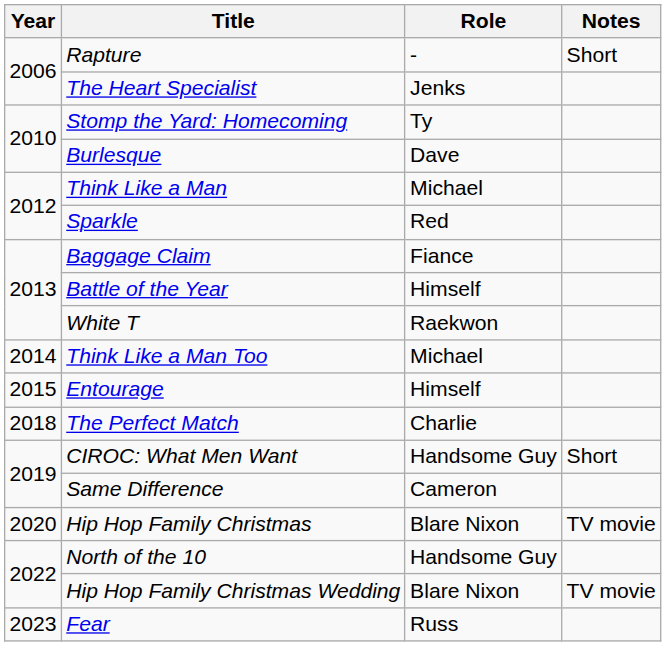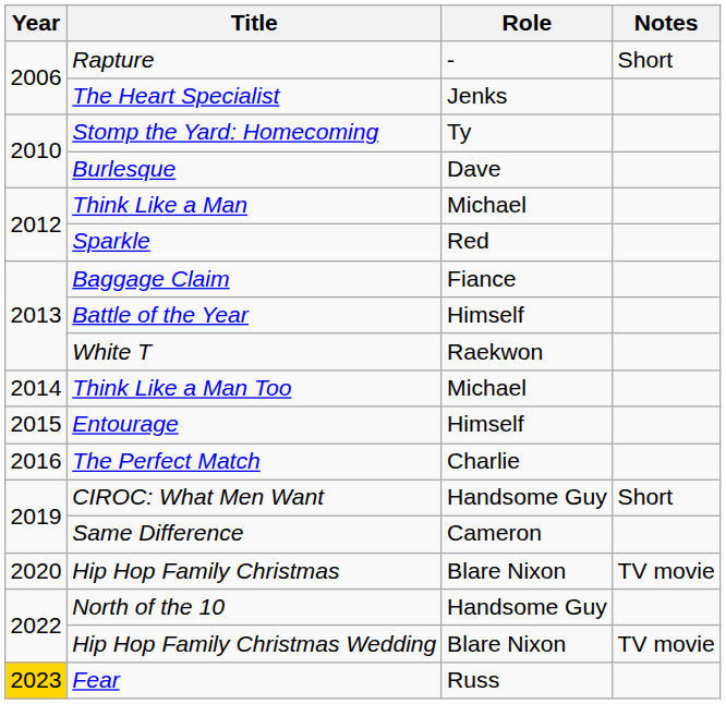The Perfect Match | Year: 2018 -> 2016
Fear | Year: no background -> gold background
